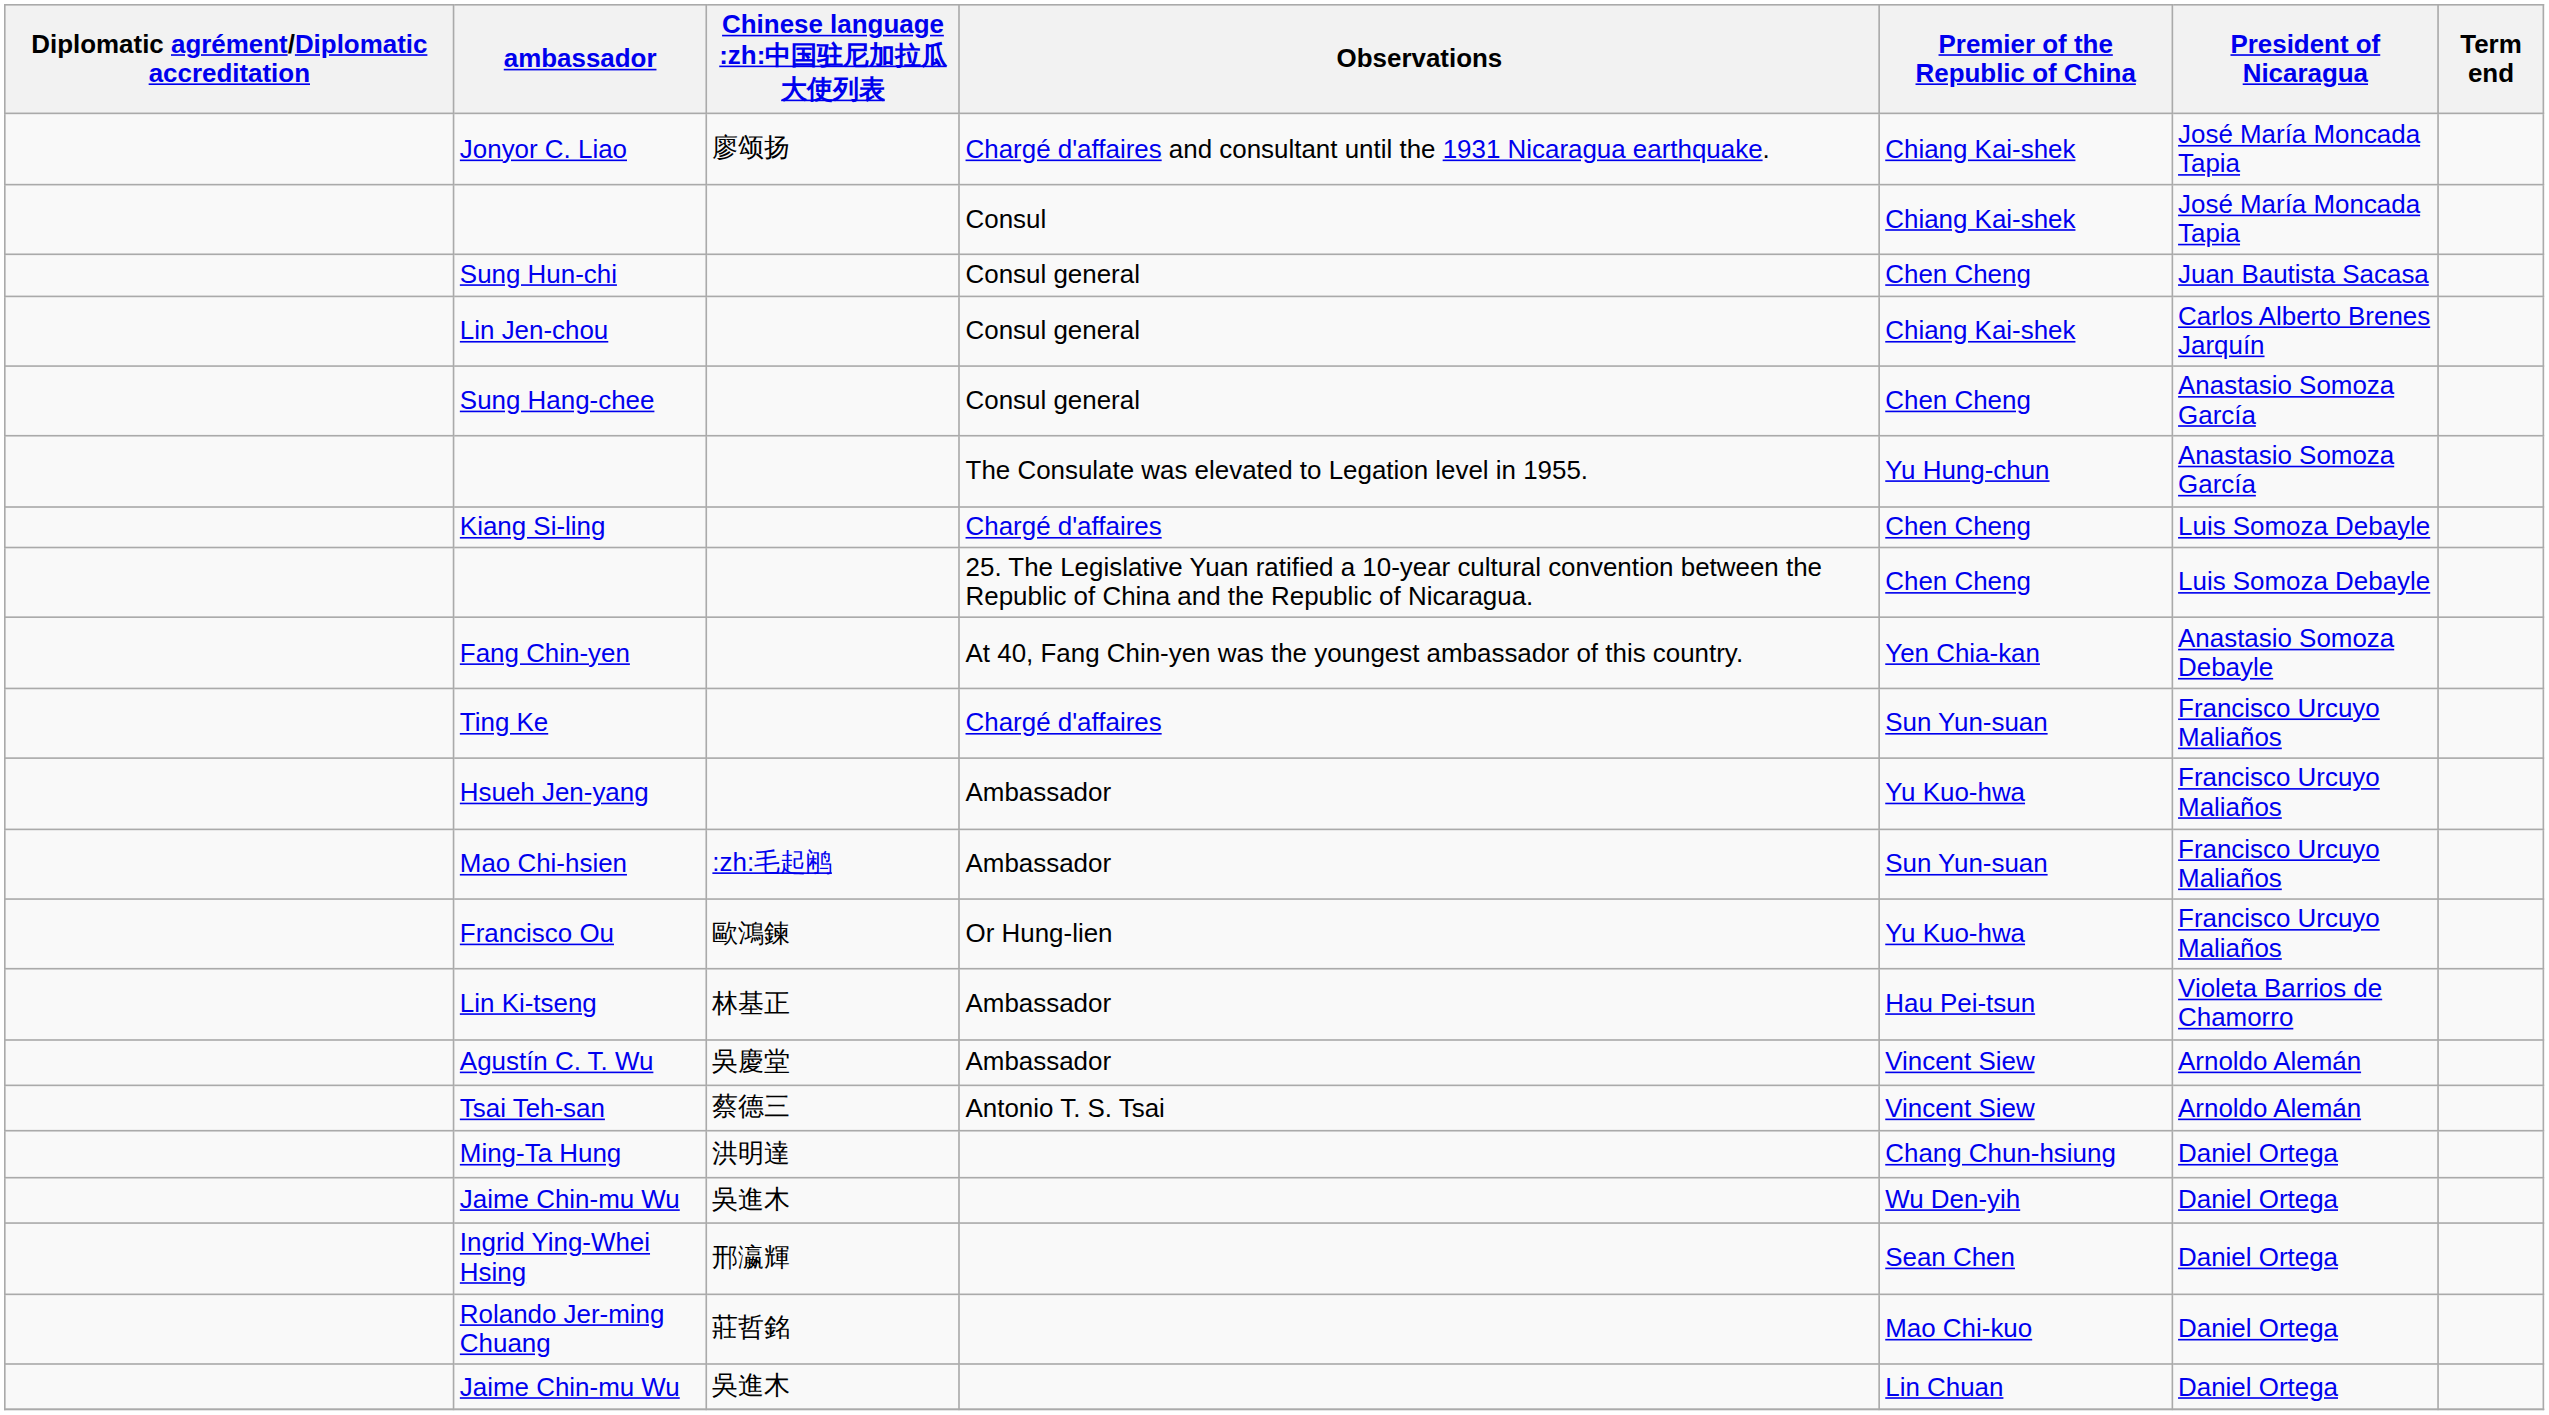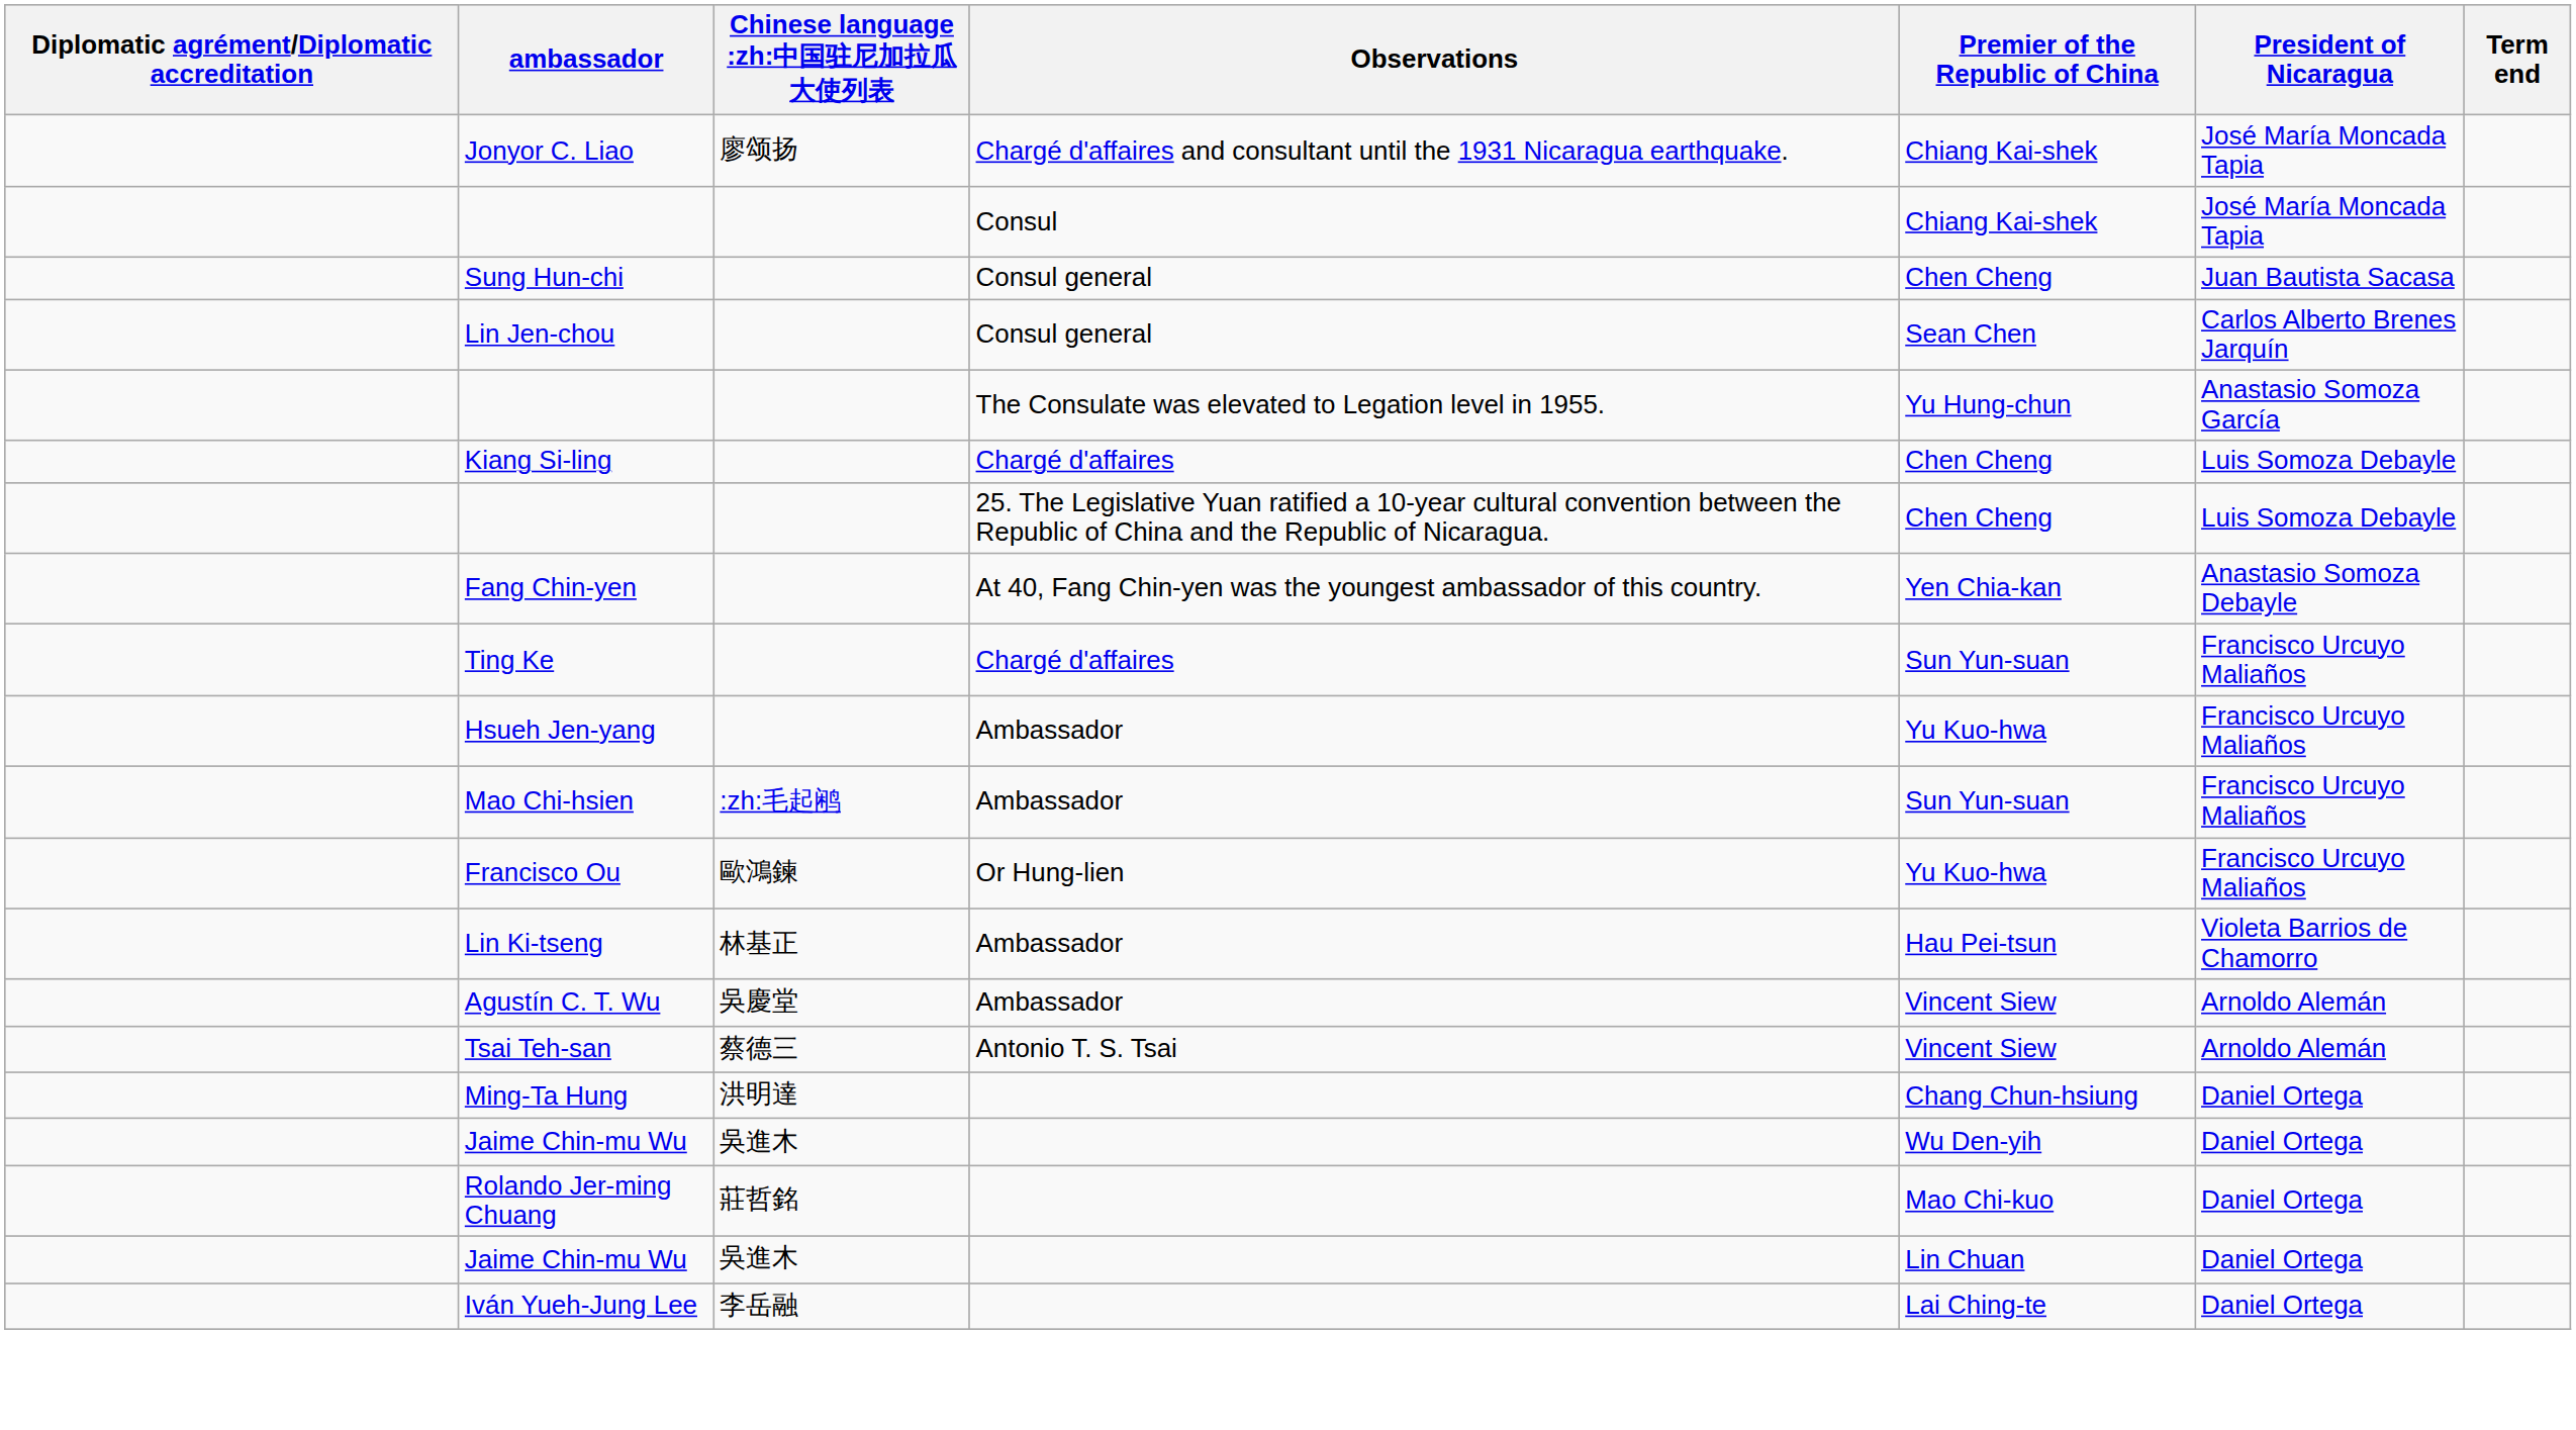Lin Jen-chou | Premier of the Republic of China: Chiang Kai-shek -> Sean Chen
- row: Sung Hang-chee | Consul general | Chen Cheng | Anastasio Somoza García
- row: Ingrid Ying-Whei Hsing | 邢瀛輝 | Sean Chen | Daniel Ortega
+ row: Iván Yueh-Jung Lee | 李岳融 | Lai Ching-te | Daniel Ortega
